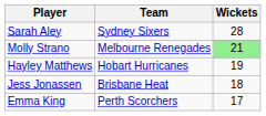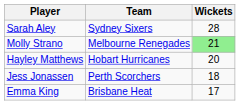Hayley Matthews | Wickets: 19 -> 20
Jess Jonassen | Team: Brisbane Heat -> Perth Scorchers
Emma King | Team: Perth Scorchers -> Brisbane Heat
